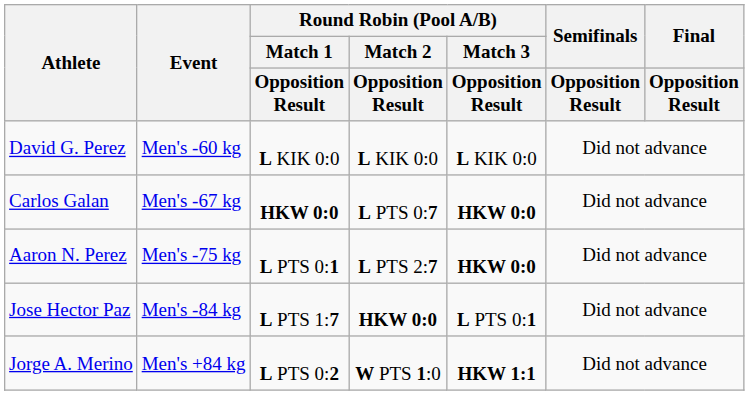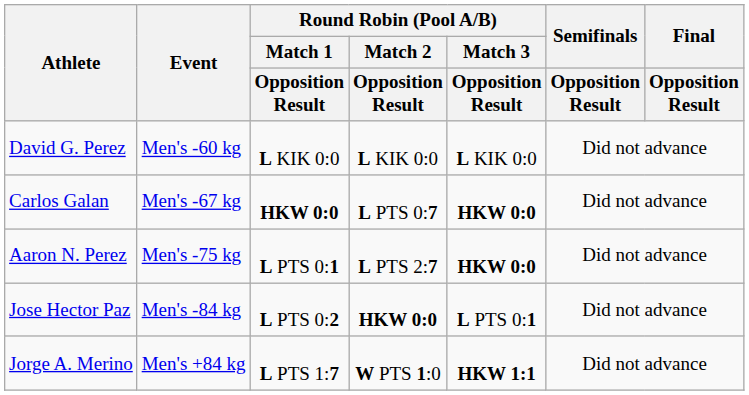Jose Hector Paz | Round Robin (Pool A/B) / Match 1 / Opposition Result: L PTS 1:7 -> L PTS 0:2
Jorge A. Merino | Round Robin (Pool A/B) / Match 1 / Opposition Result: L PTS 0:2 -> L PTS 1:7
